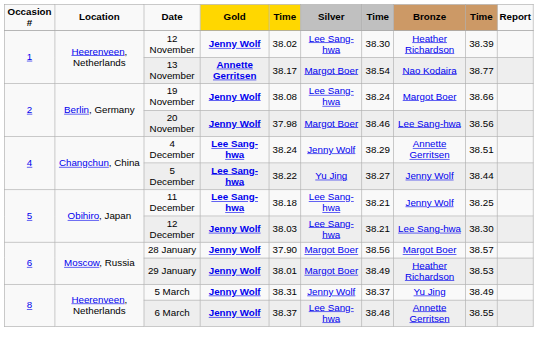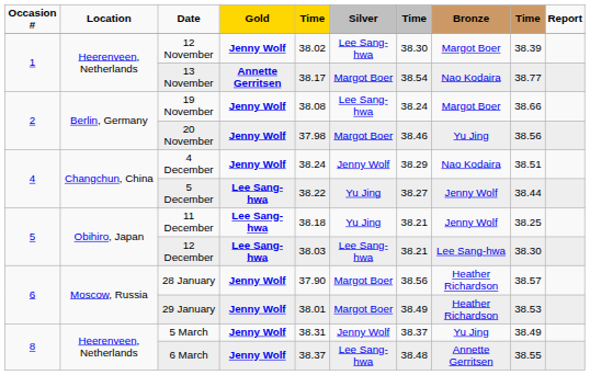12 November | Bronze: Heather Richardson -> Margot Boer
20 November | Bronze: Lee Sang-hwa -> Yu Jing
4 December | Gold: Lee Sang-hwa -> Jenny Wolf
4 December | Bronze: Annette Gerritsen -> Nao Kodaira
11 December | Silver: Lee Sang-hwa -> Yu Jing
12 December | Gold: Jenny Wolf -> Lee Sang-hwa
28 January | Bronze: Margot Boer -> Heather Richardson
